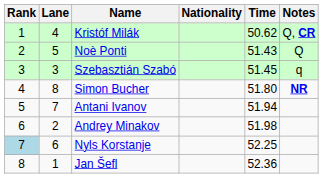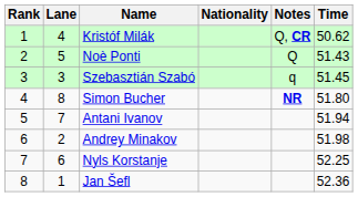columns swapped: Time <-> Notes
Nyls Korstanje | Rank: lightblue background -> no background
